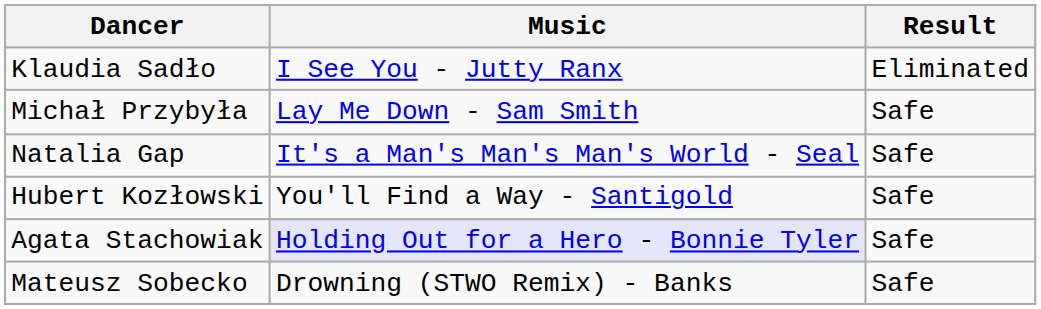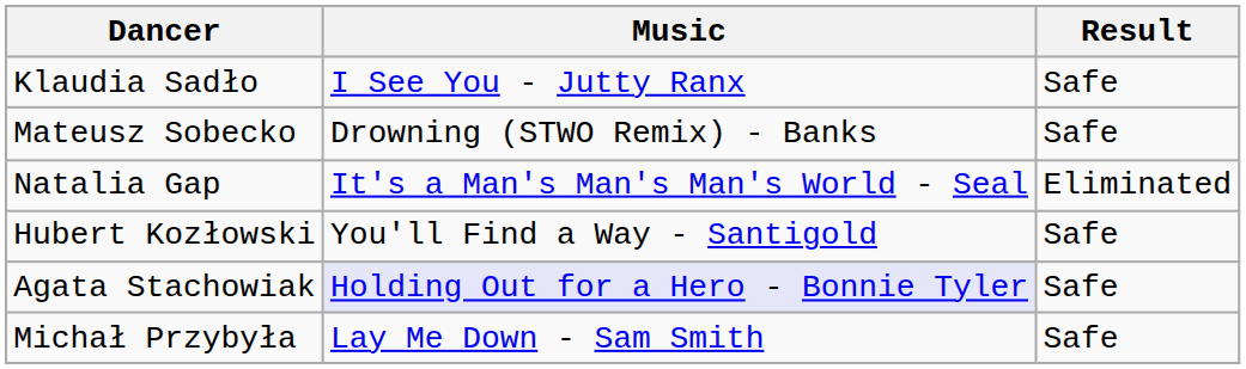Klaudia Sadło | Result: Eliminated -> Safe
rows swapped: Michał Przybyła <-> Mateusz Sobecko
Natalia Gap | Result: Safe -> Eliminated
